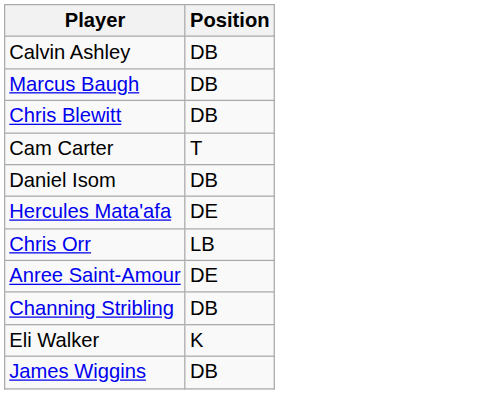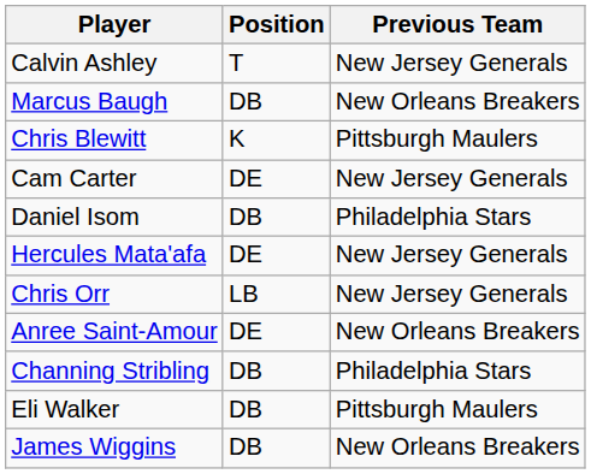+ column: Previous Team | New Jersey Generals | New Orleans Breakers | Pittsburgh Maulers | New Jersey Generals | Philadelphia Stars | New Jersey Generals | New Jersey Generals | New Orleans Breakers | Philadelphia Stars | Pittsburgh Maulers | New Orleans Breakers
Calvin Ashley | Position: DB -> T
Chris Blewitt | Position: DB -> K
Cam Carter | Position: T -> DE
Eli Walker | Position: K -> DB
